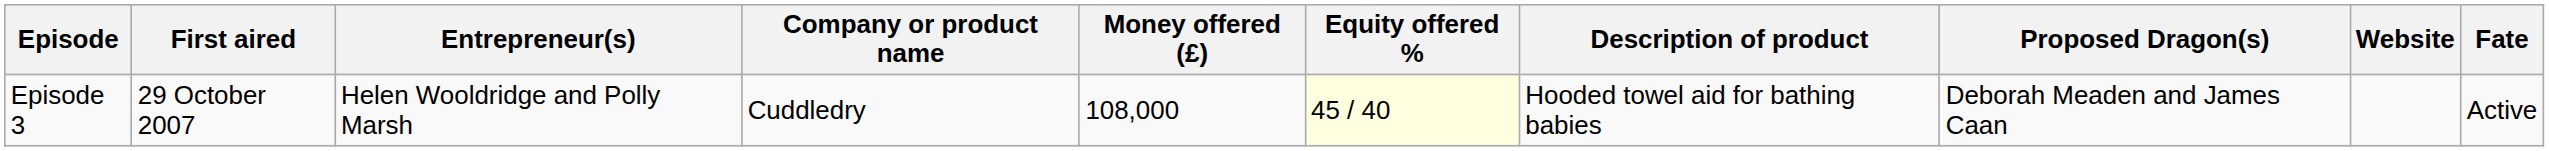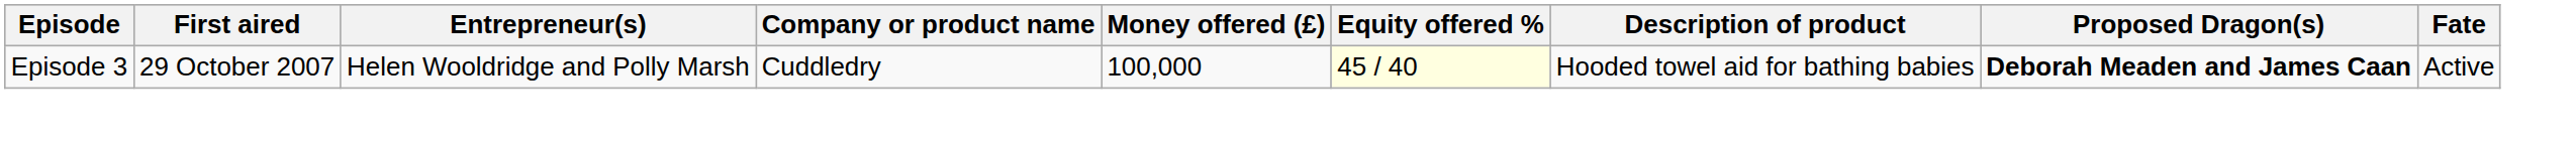- column: Website
Episode 3 | Money offered (£): 108,000 -> 100,000
Episode 3 | Proposed Dragon(s): normal -> bold
